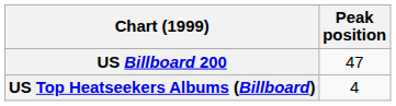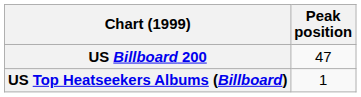US Top Heatseekers Albums (Billboard) | Peak position: 4 -> 1
